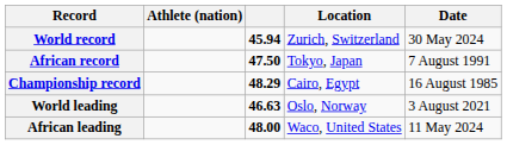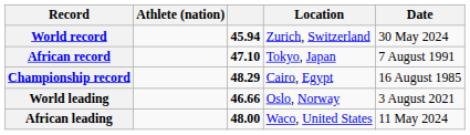African record | column 3: 47.50 -> 47.10
World leading | column 3: 46.63 -> 46.66
